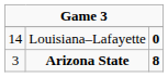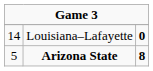Arizona State | column 1: 3 -> 5
